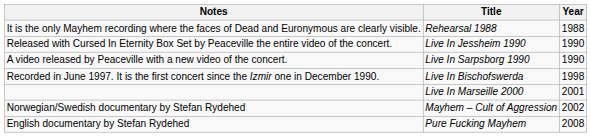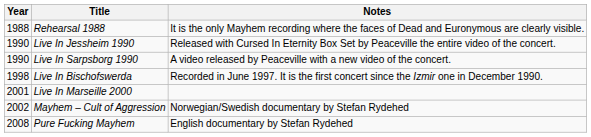columns swapped: Year <-> Notes
